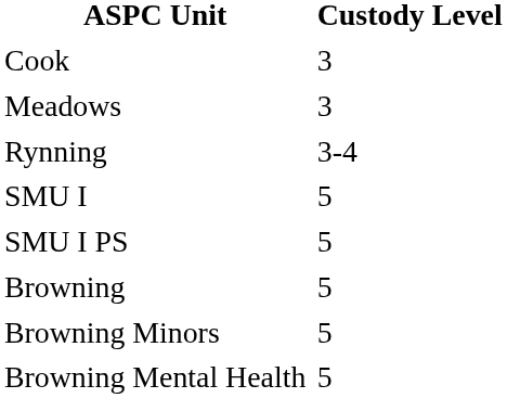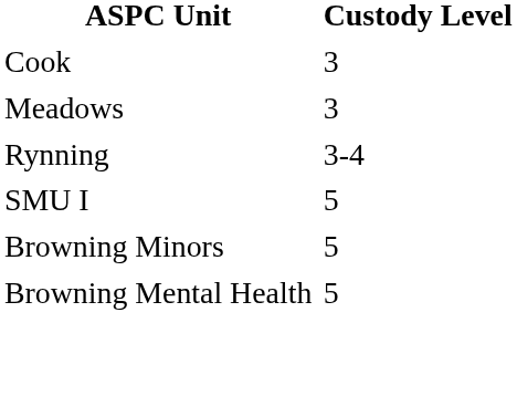- row: SMU I PS | 5
- row: Browning | 5
